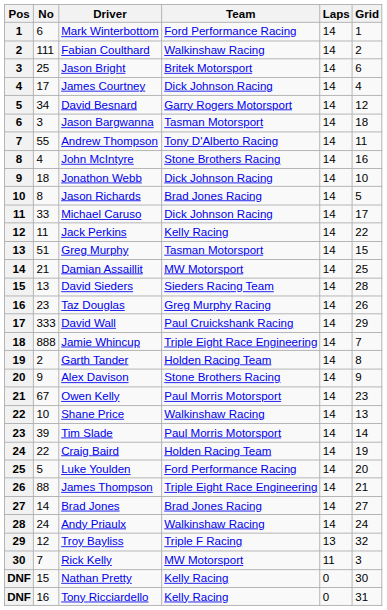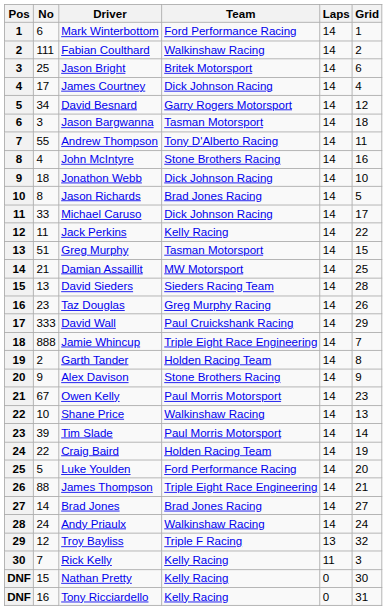Rick Kelly | Team: MW Motorsport -> Kelly Racing
